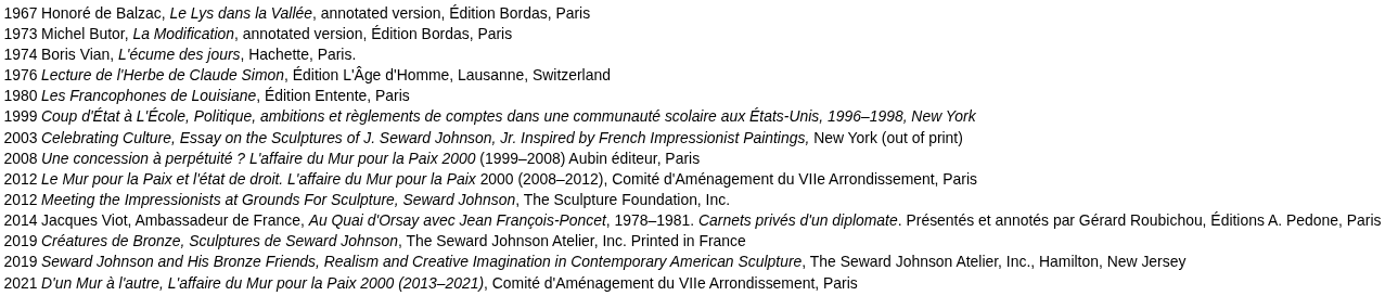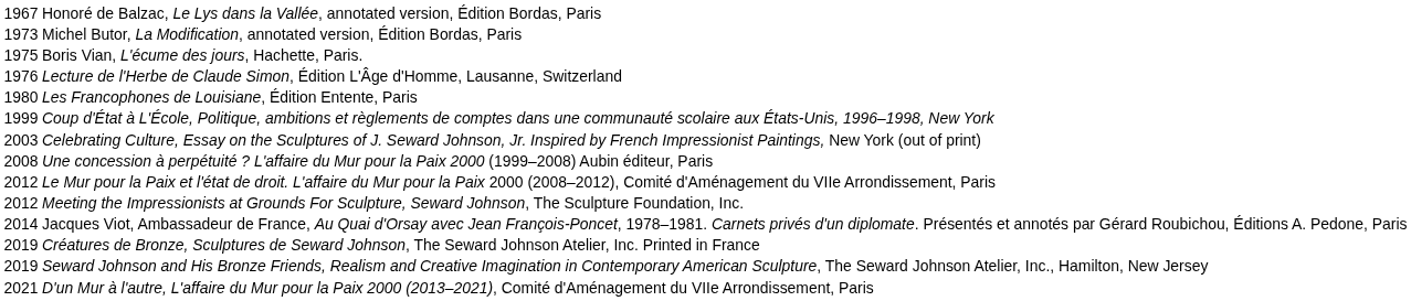Boris Vian, L'écume des jours, Hachette, Paris. | column 1: 1974 -> 1975
